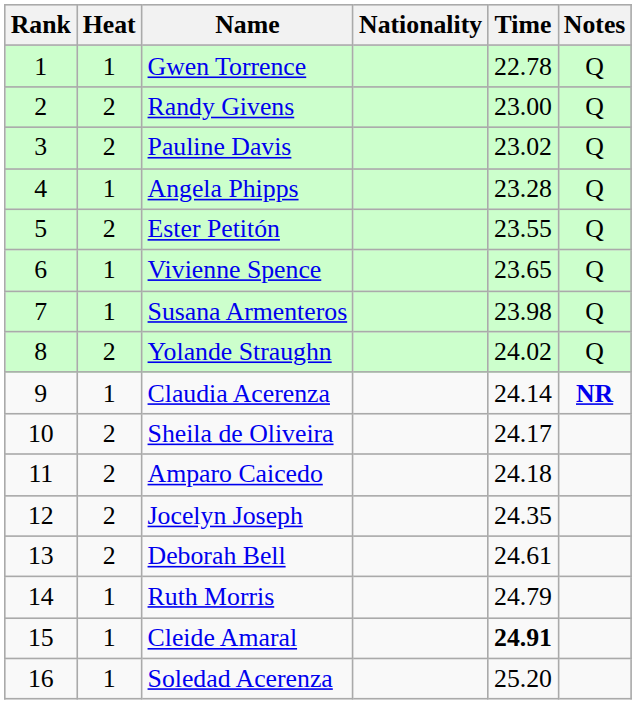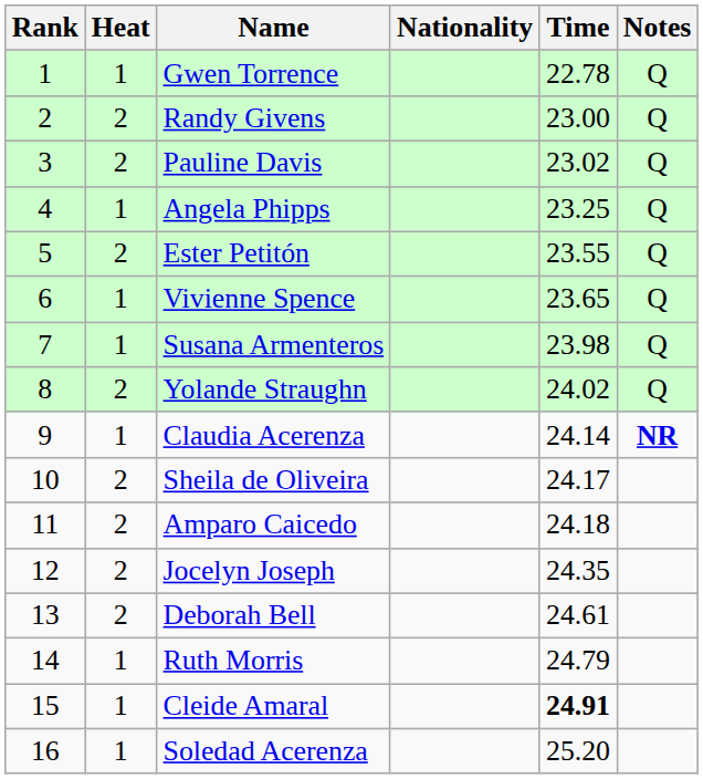Angela Phipps | Time: 23.28 -> 23.25
